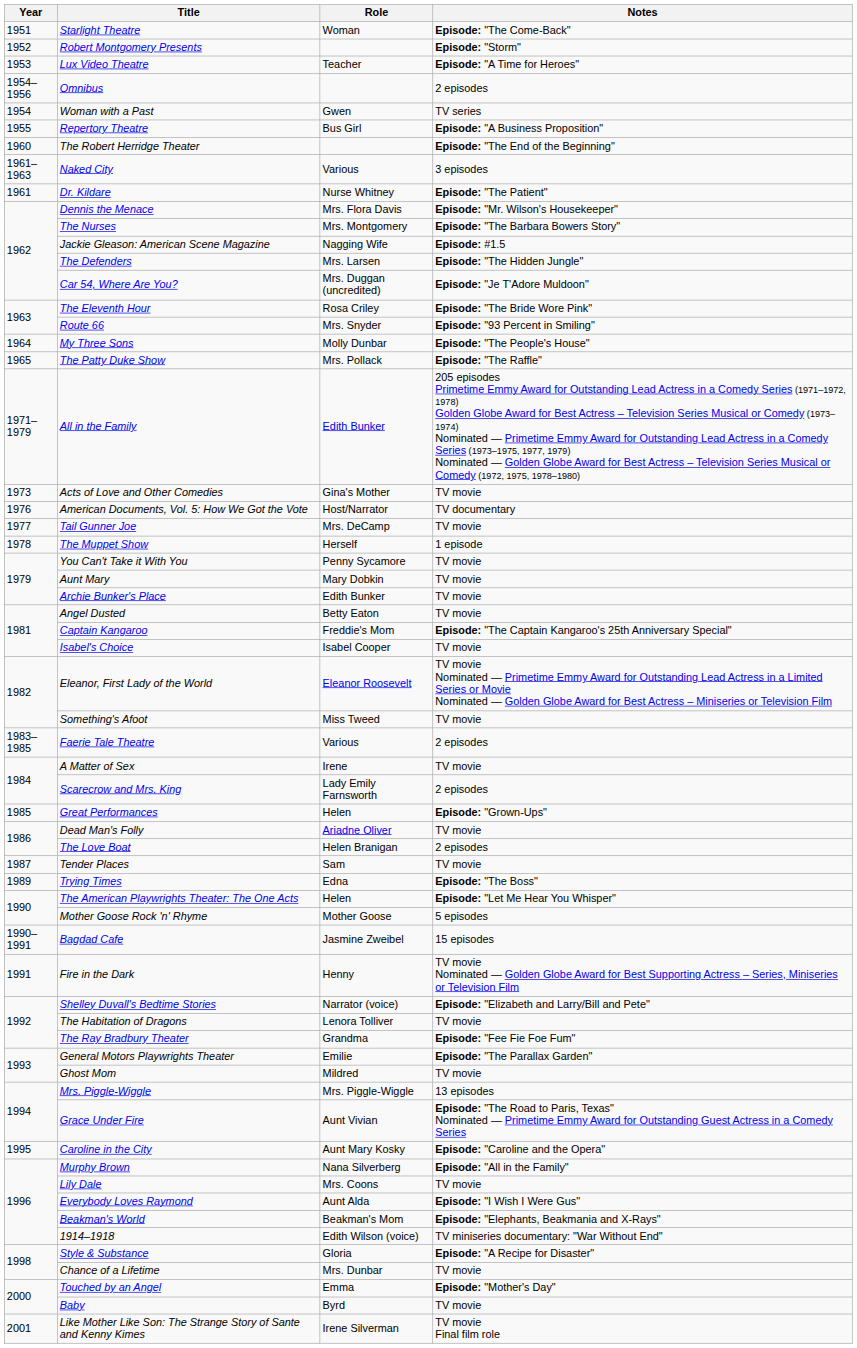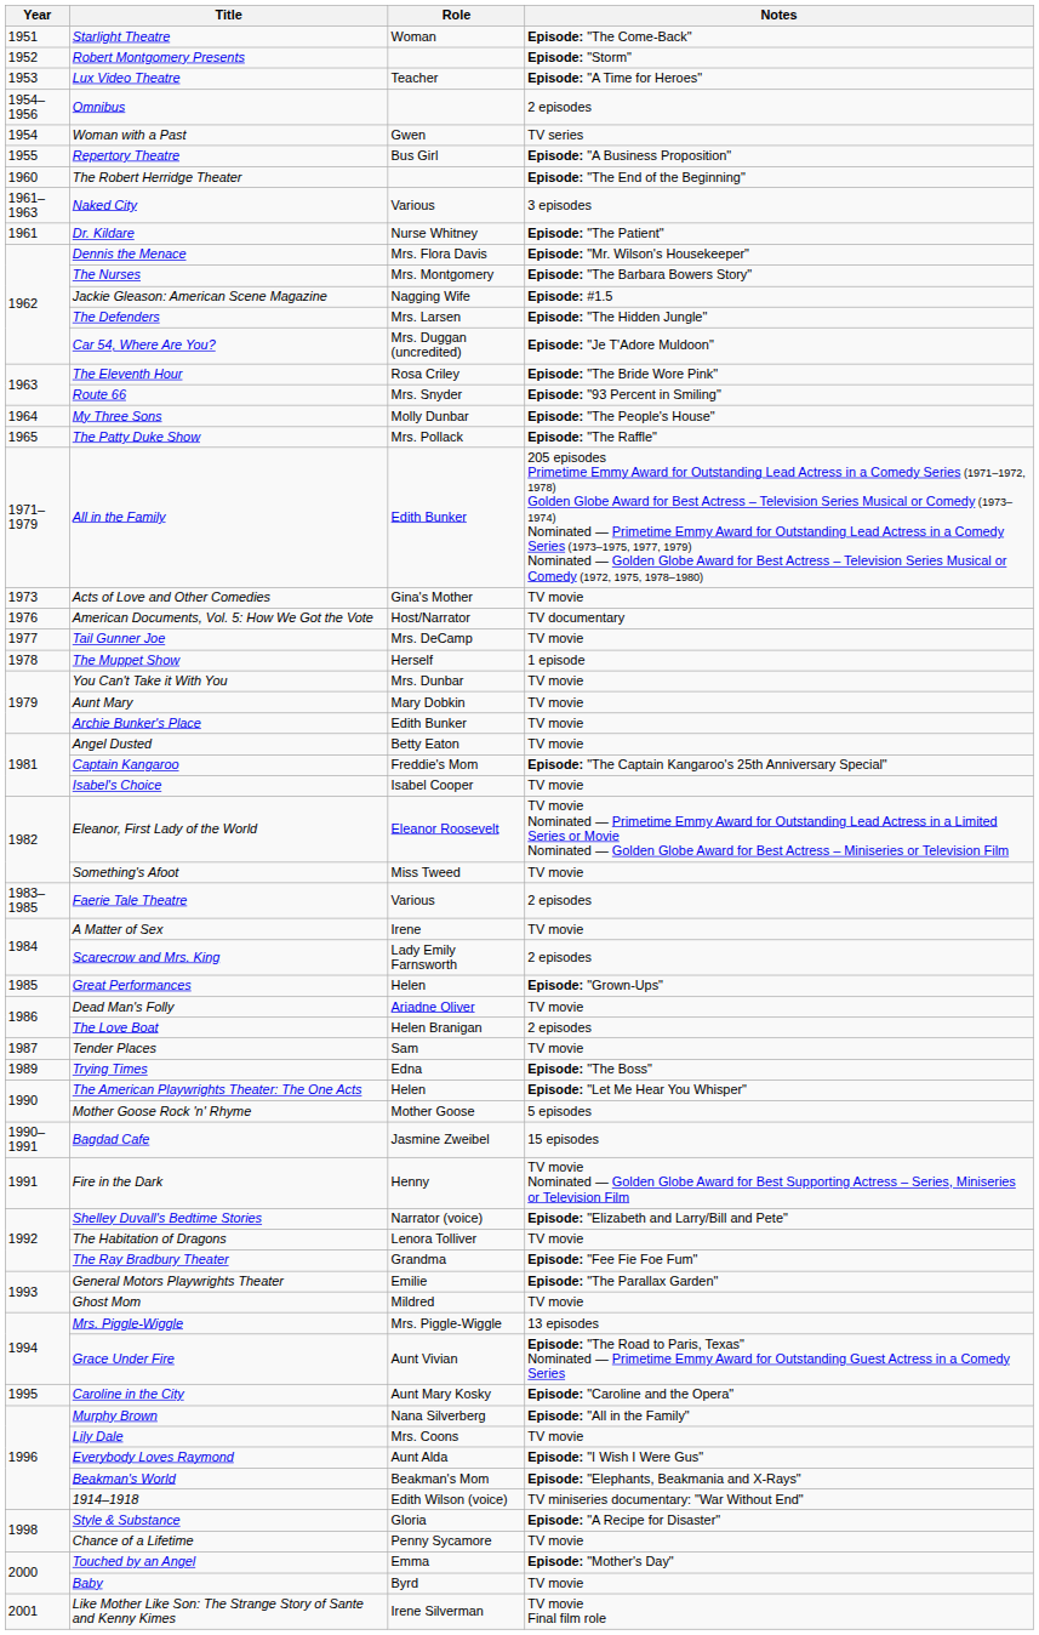You Can't Take it With You | Role: Penny Sycamore -> Mrs. Dunbar
Chance of a Lifetime | Role: Mrs. Dunbar -> Penny Sycamore
